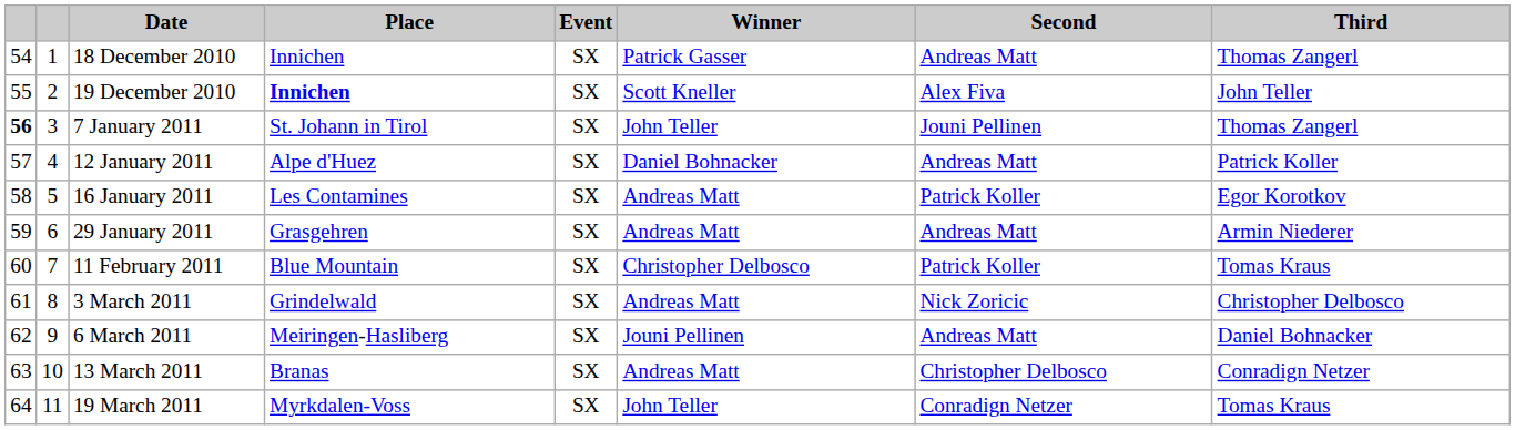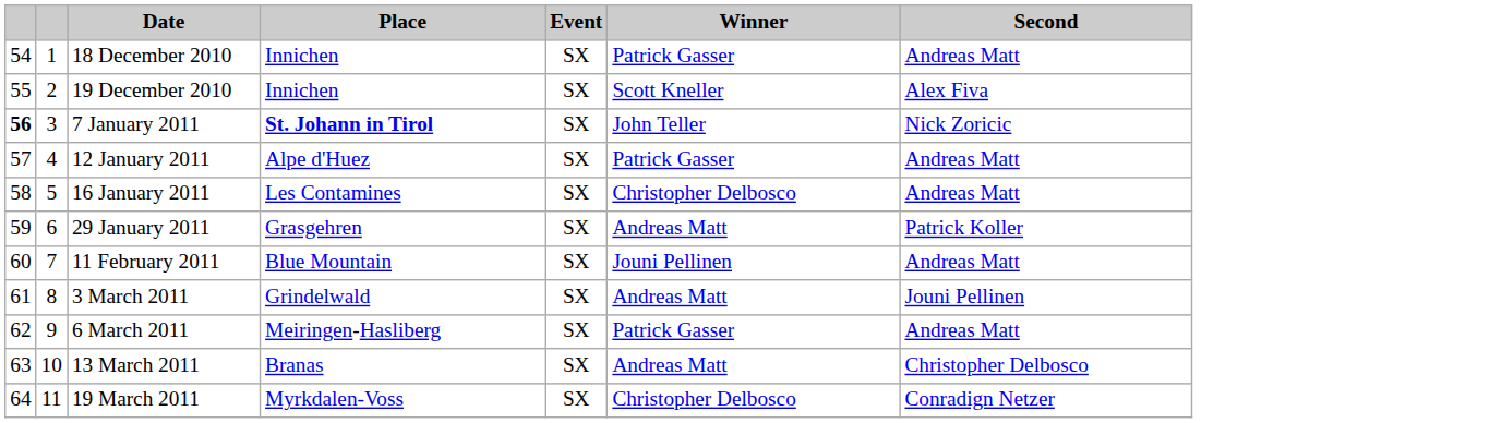- column: Third | Thomas Zangerl | John Teller | Thomas Zangerl | Patrick Koller | Egor Korotkov | Armin Niederer | Tomas Kraus | Christopher Delbosco | Daniel Bohnacker | Conradign Netzer | Tomas Kraus
19 December 2010 | Place: bold -> normal
7 January 2011 | Place: normal -> bold
7 January 2011 | Second: Jouni Pellinen -> Nick Zoricic
12 January 2011 | Winner: Daniel Bohnacker -> Patrick Gasser
16 January 2011 | Winner: Andreas Matt -> Christopher Delbosco
16 January 2011 | Second: Patrick Koller -> Andreas Matt
29 January 2011 | Second: Andreas Matt -> Patrick Koller
11 February 2011 | Winner: Christopher Delbosco -> Jouni Pellinen
11 February 2011 | Second: Patrick Koller -> Andreas Matt
3 March 2011 | Second: Nick Zoricic -> Jouni Pellinen
6 March 2011 | Winner: Jouni Pellinen -> Patrick Gasser
19 March 2011 | Winner: John Teller -> Christopher Delbosco
